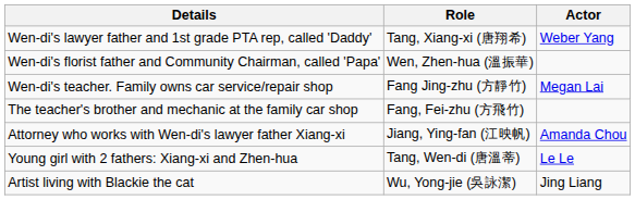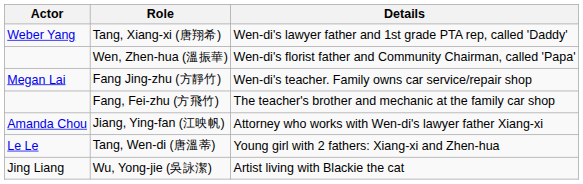columns swapped: Actor <-> Details
